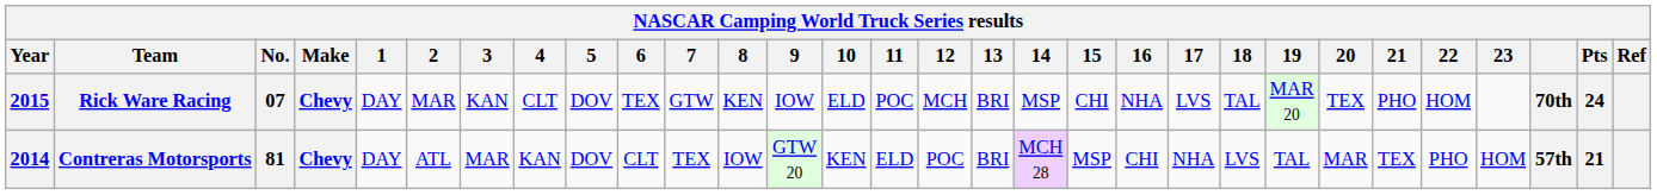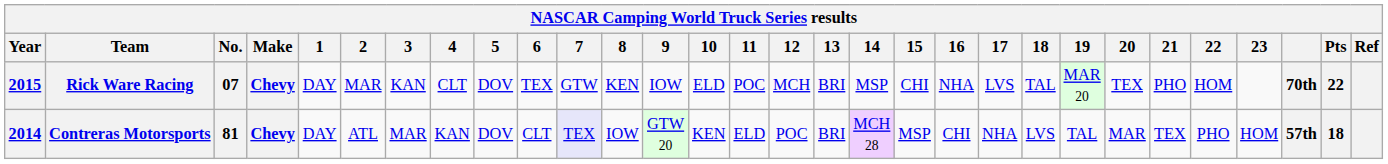Rick Ware Racing | Pts: 24 -> 22
Contreras Motorsports | 7: no background -> lavender background
Contreras Motorsports | Pts: 21 -> 18
